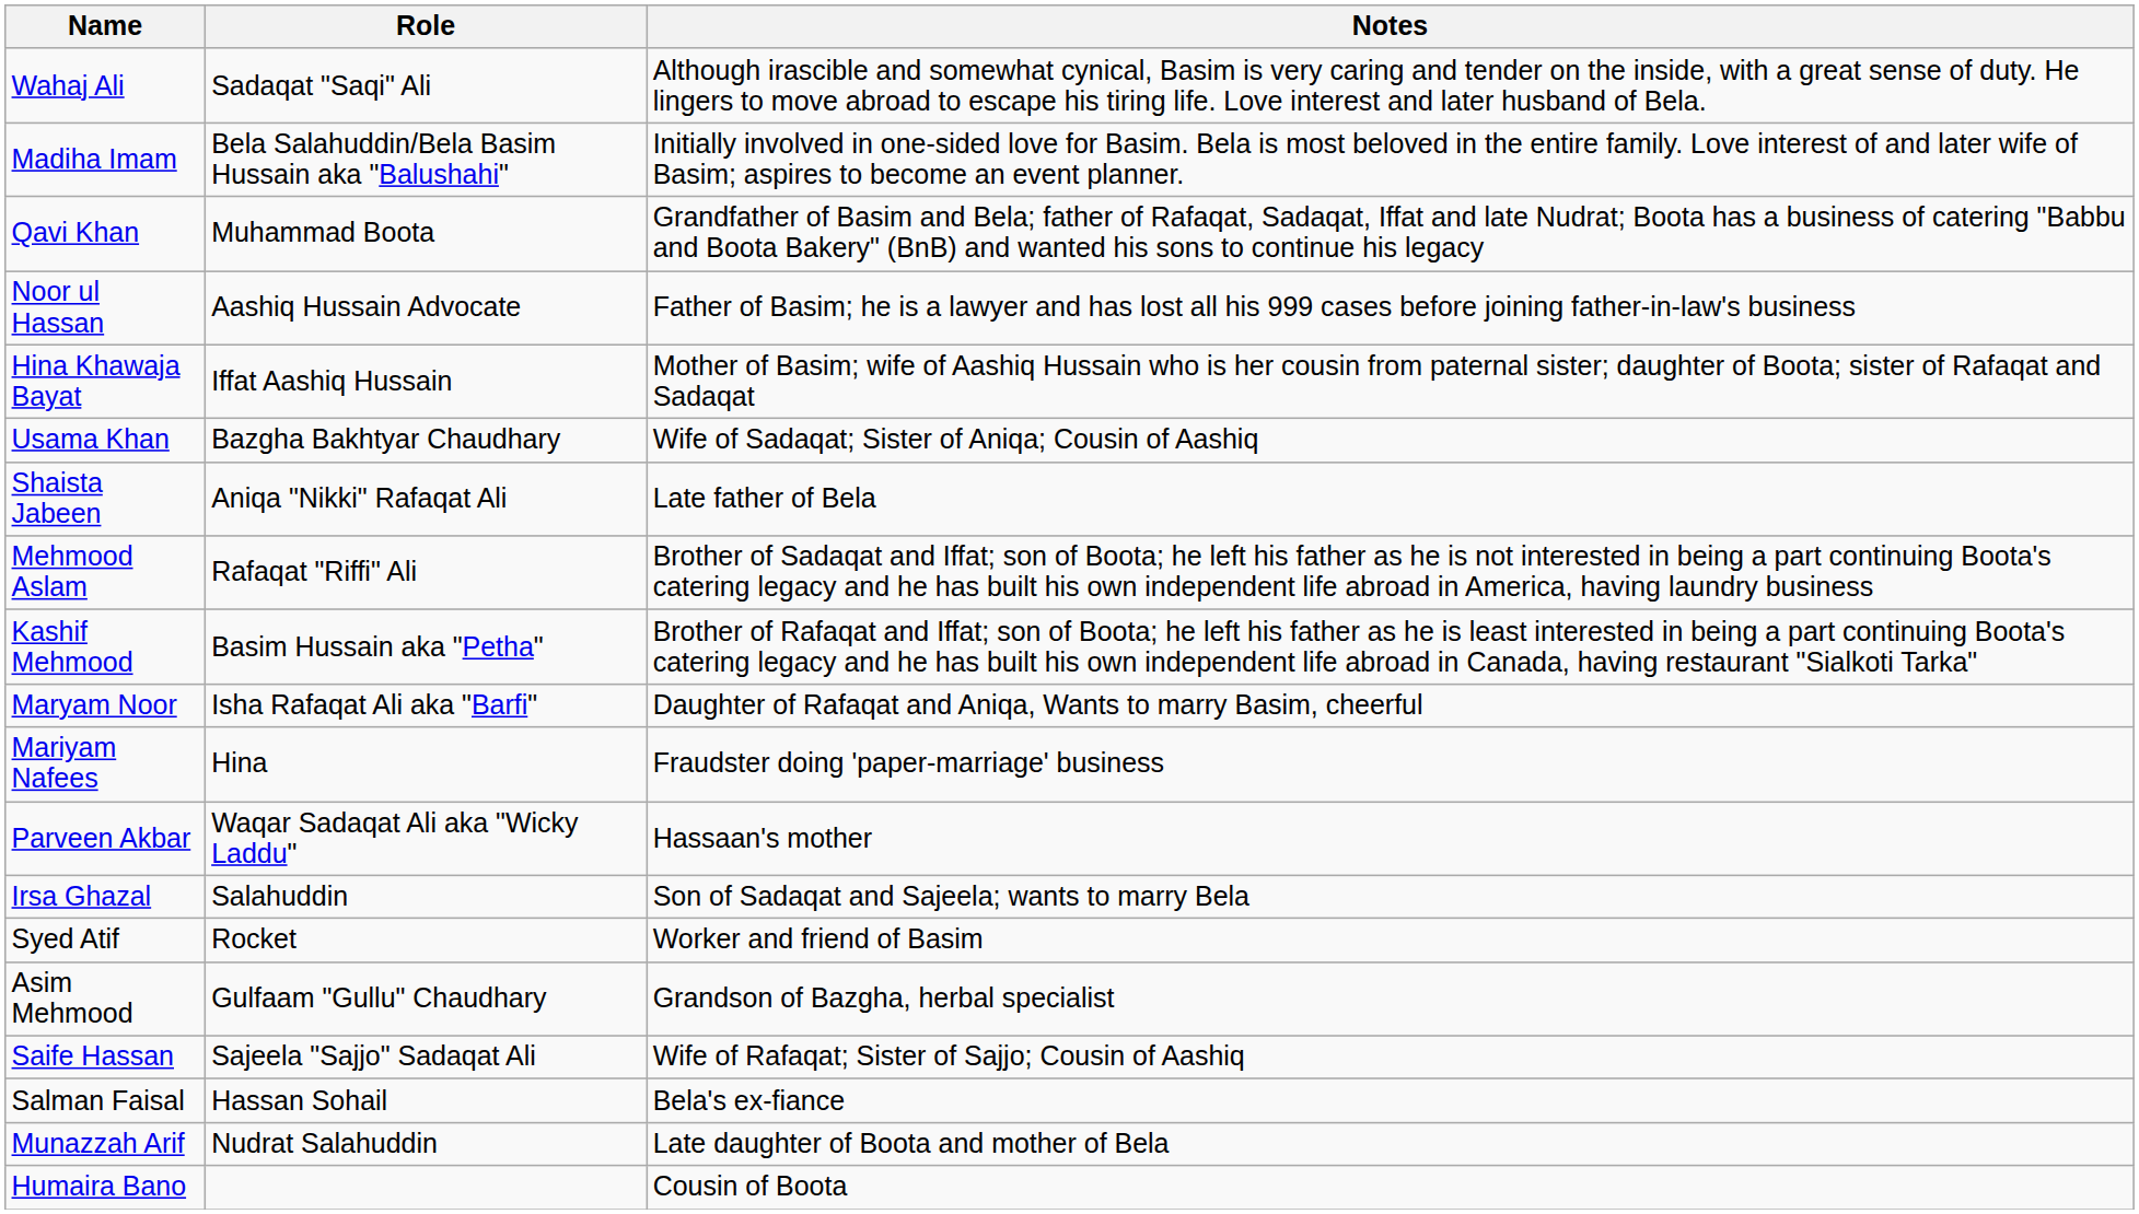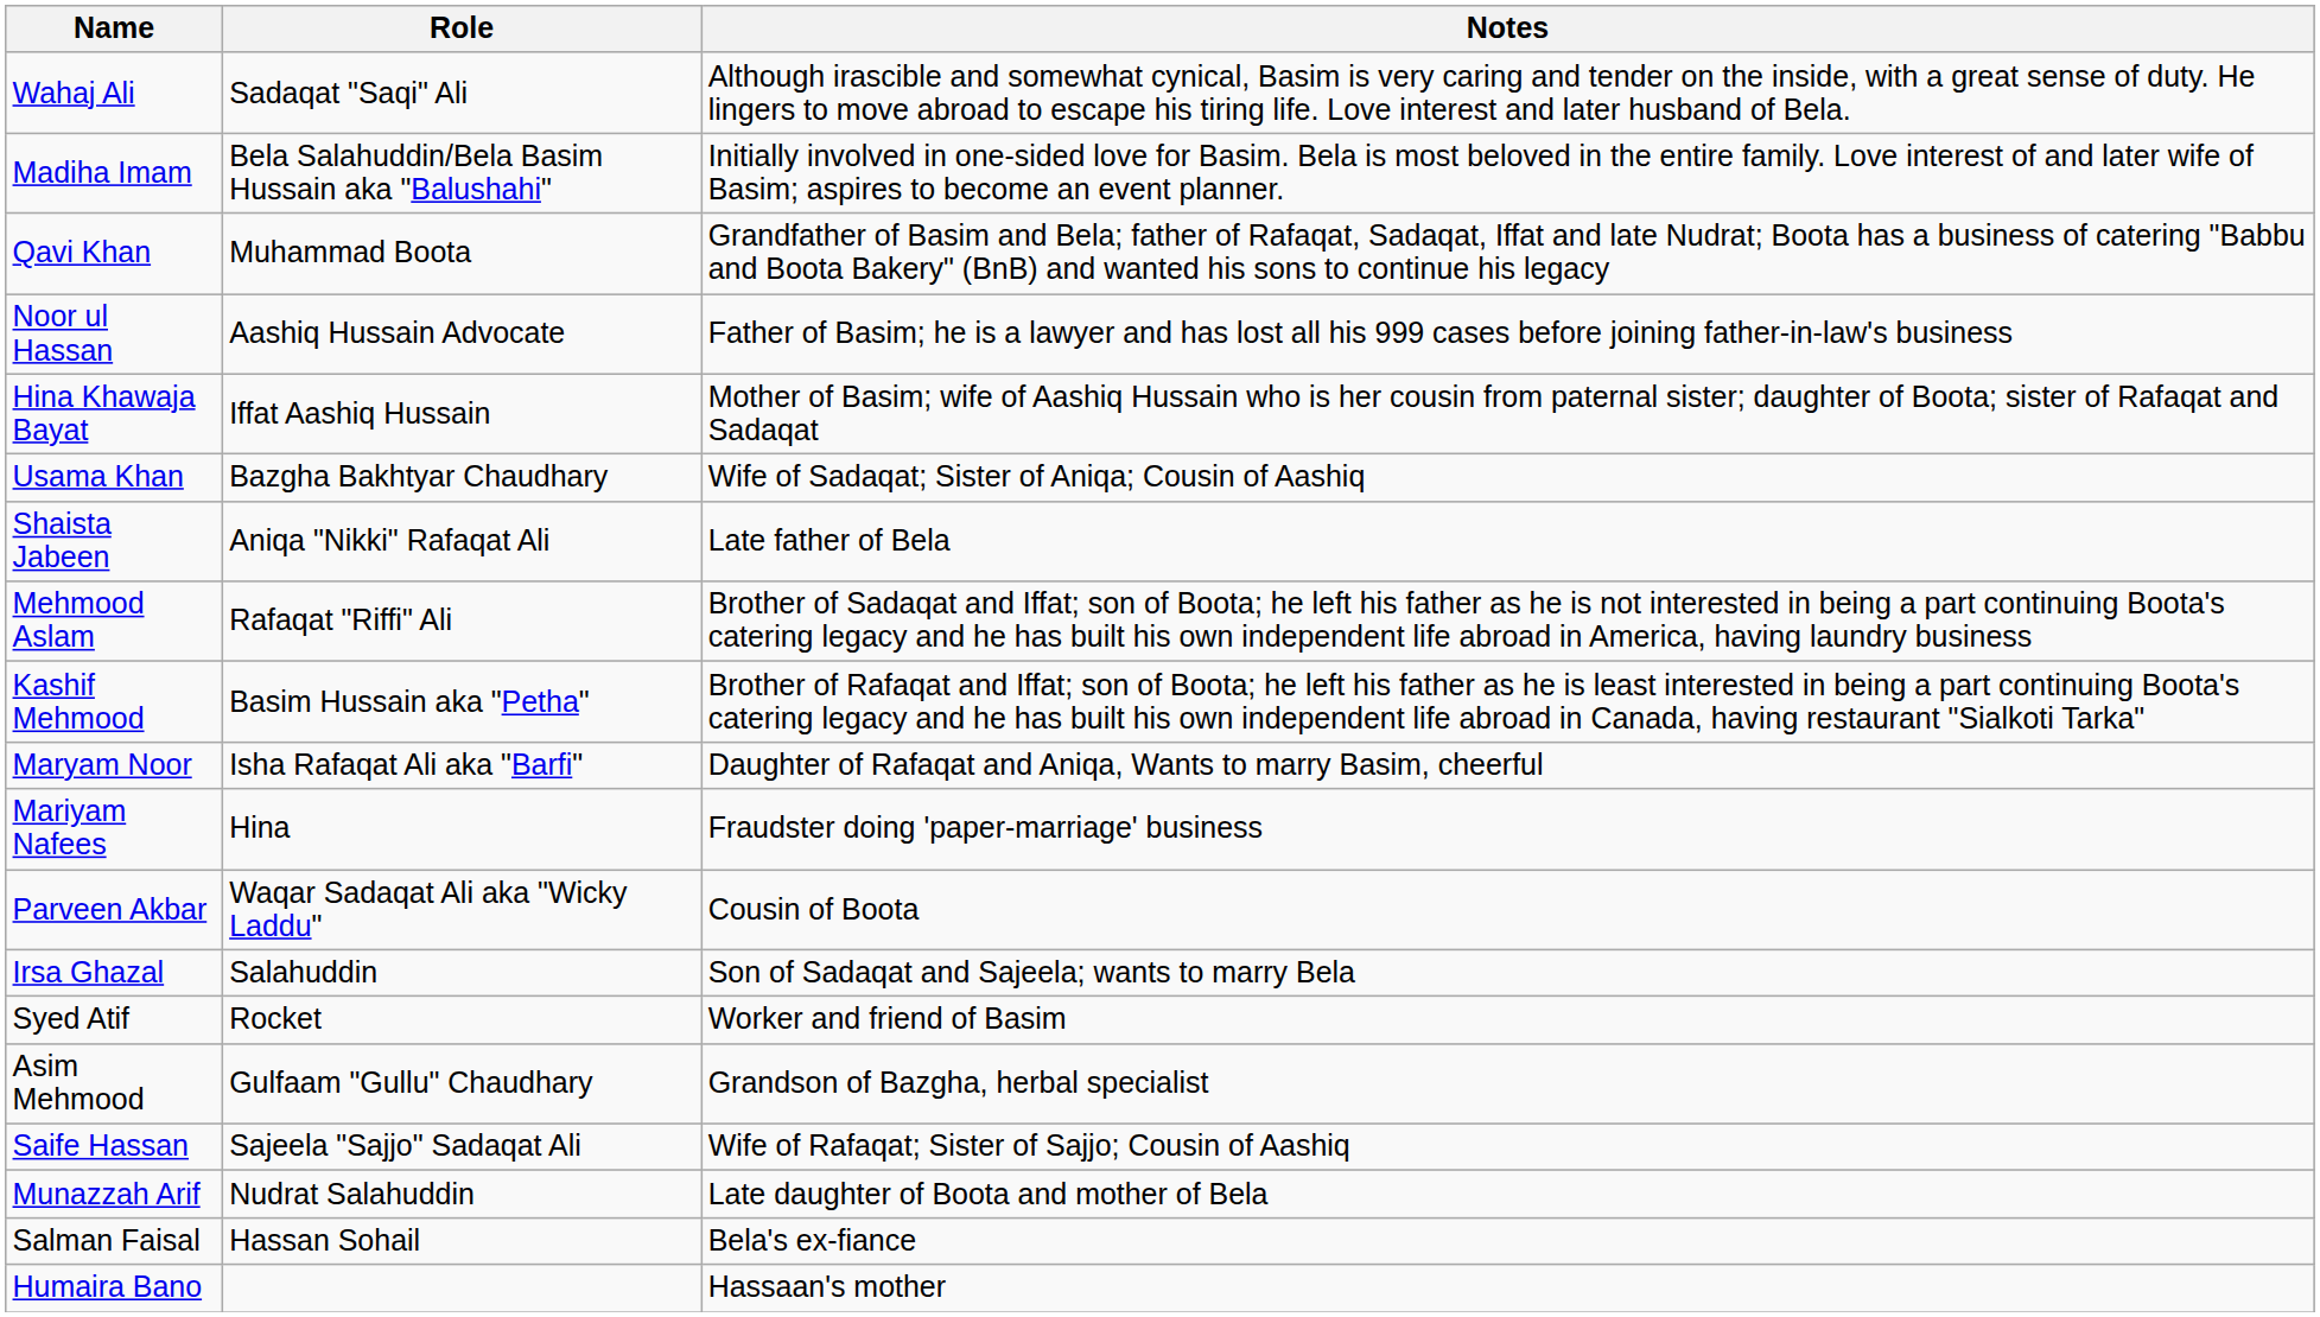Parveen Akbar | Notes: Hassaan's mother -> Cousin of Boota
rows swapped: Munazzah Arif <-> Salman Faisal
Humaira Bano | Notes: Cousin of Boota -> Hassaan's mother
